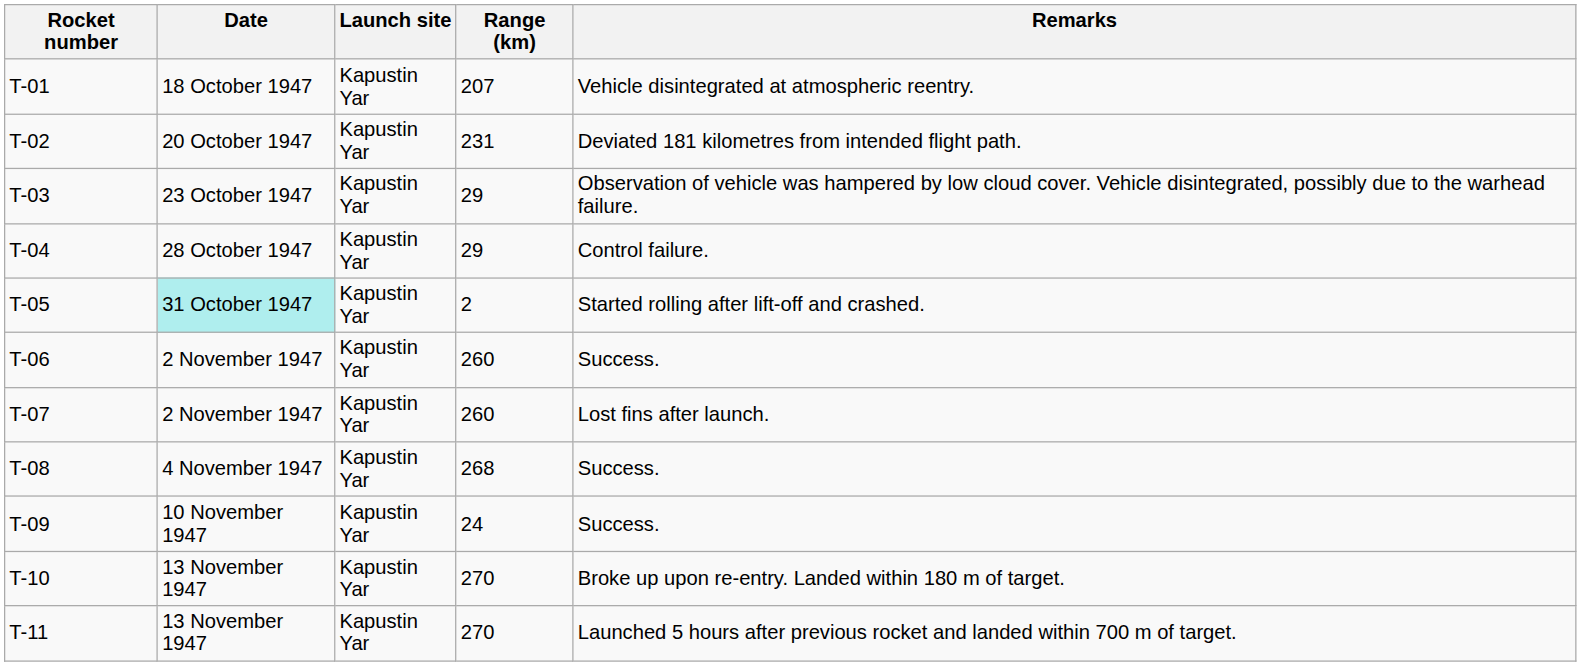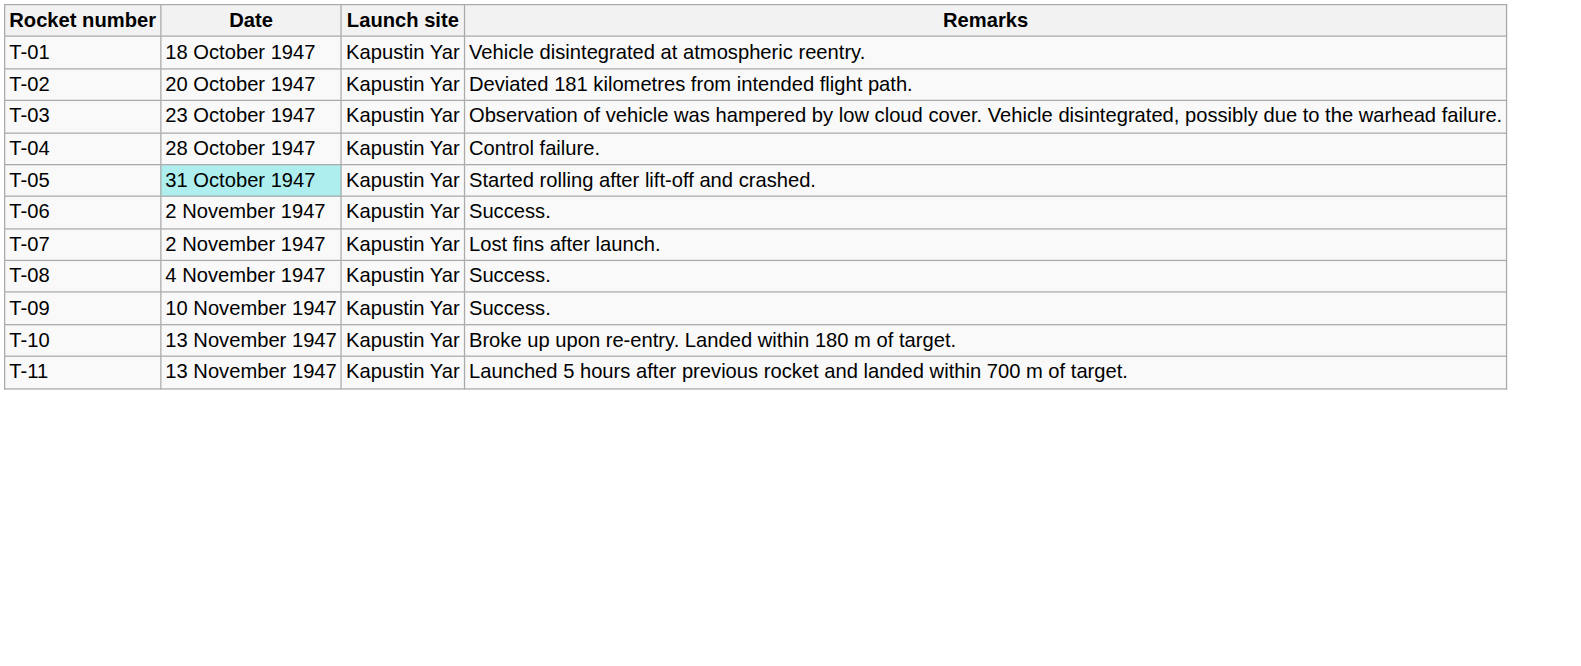- column: Range (km) | 207 | 231 | 29 | 29 | 2 | 260 | 260 | 268 | 24 | 270 | 270
